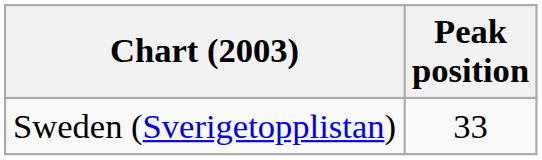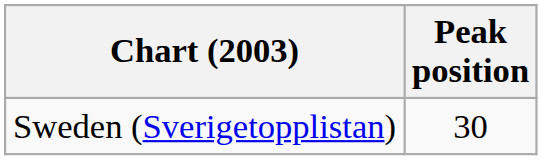Sweden (Sverigetopplistan) | Peak position: 33 -> 30
